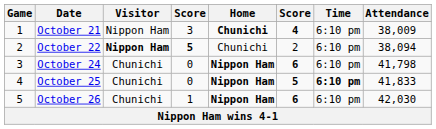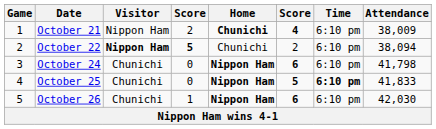October 21 | column 4: 3 -> 2
